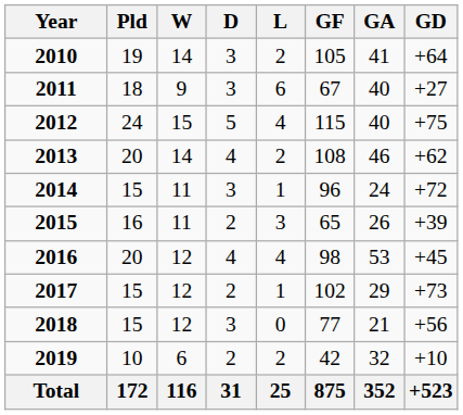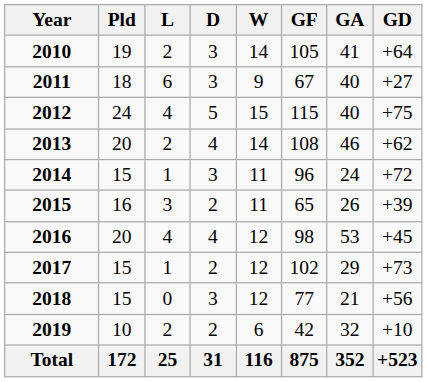columns swapped: W <-> L
